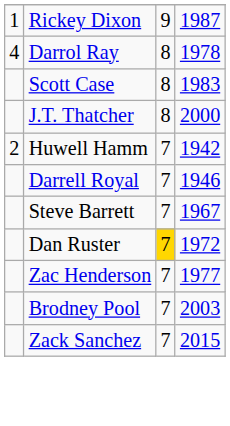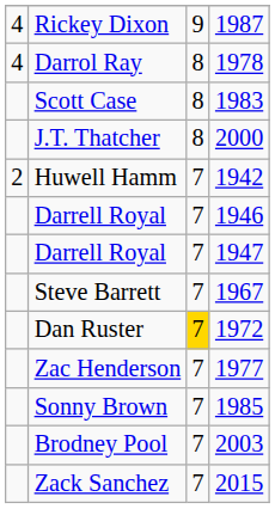Rickey Dixon | column 1: 1 -> 4
+ row: Darrell Royal | 7 | 1947
+ row: Sonny Brown | 7 | 1985
